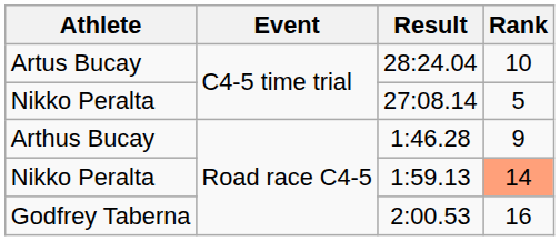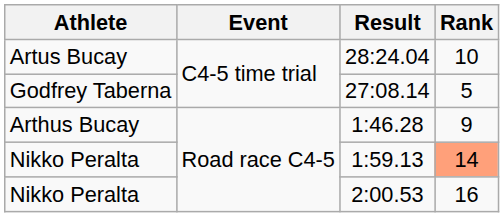27:08.14 | Athlete: Nikko Peralta -> Godfrey Taberna
2:00.53 | Athlete: Godfrey Taberna -> Nikko Peralta
